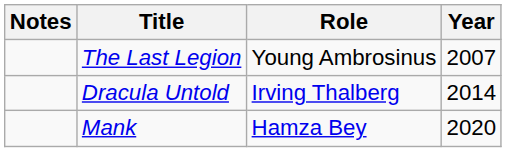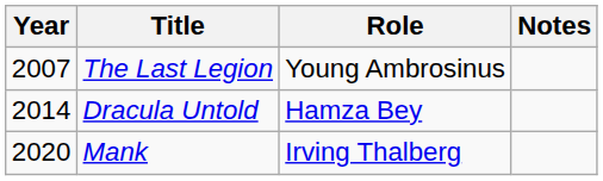columns swapped: Year <-> Notes
Dracula Untold | Role: Irving Thalberg -> Hamza Bey
Mank | Role: Hamza Bey -> Irving Thalberg
